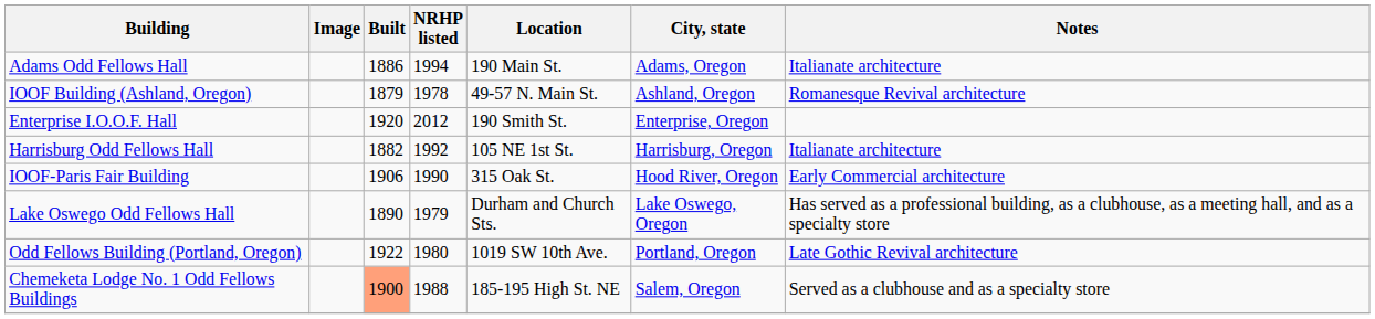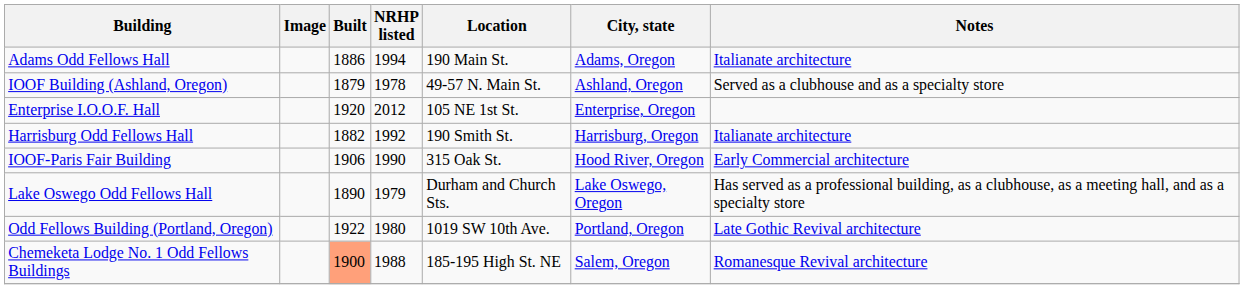IOOF Building (Ashland, Oregon) | Notes: Romanesque Revival architecture -> Served as a clubhouse and as a specialty store
Enterprise I.O.O.F. Hall | Location: 190 Smith St. -> 105 NE 1st St.
Harrisburg Odd Fellows Hall | Location: 105 NE 1st St. -> 190 Smith St.
Chemeketa Lodge No. 1 Odd Fellows Buildings | Notes: Served as a clubhouse and as a specialty store -> Romanesque Revival architecture
